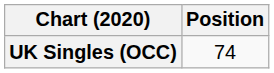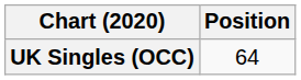UK Singles (OCC) | Position: 74 -> 64
